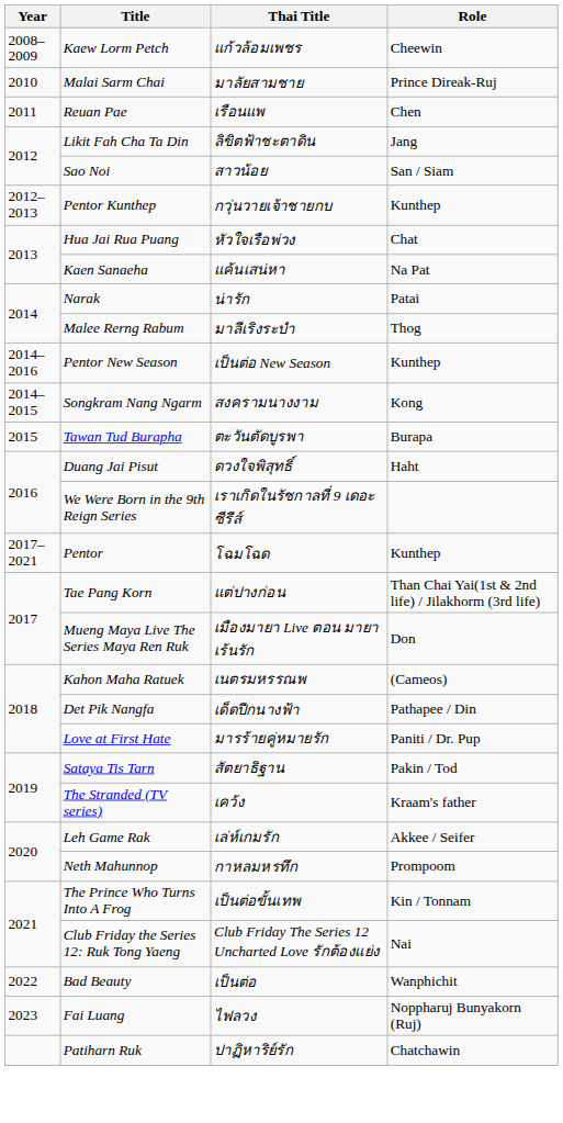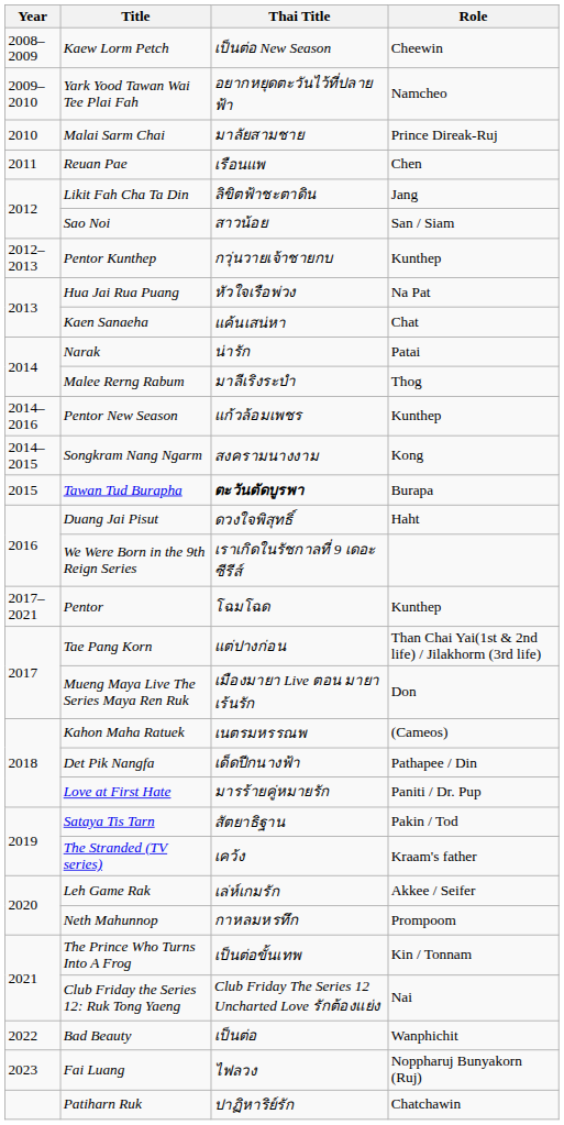Kaew Lorm Petch | Thai Title: แก้วล้อมเพชร -> เป็นต่อ New Season
+ row: 2009–2010 | Yark Yood Tawan Wai Tee Plai Fah | อยากหยุดตะวันไว้ที่ปลายฟ้า | Namcheo
Hua Jai Rua Puang | Role: Chat -> Na Pat
Kaen Sanaeha | Role: Na Pat -> Chat
Pentor New Season | Thai Title: เป็นต่อ New Season -> แก้วล้อมเพชร
Tawan Tud Burapha | Thai Title: normal -> bold
